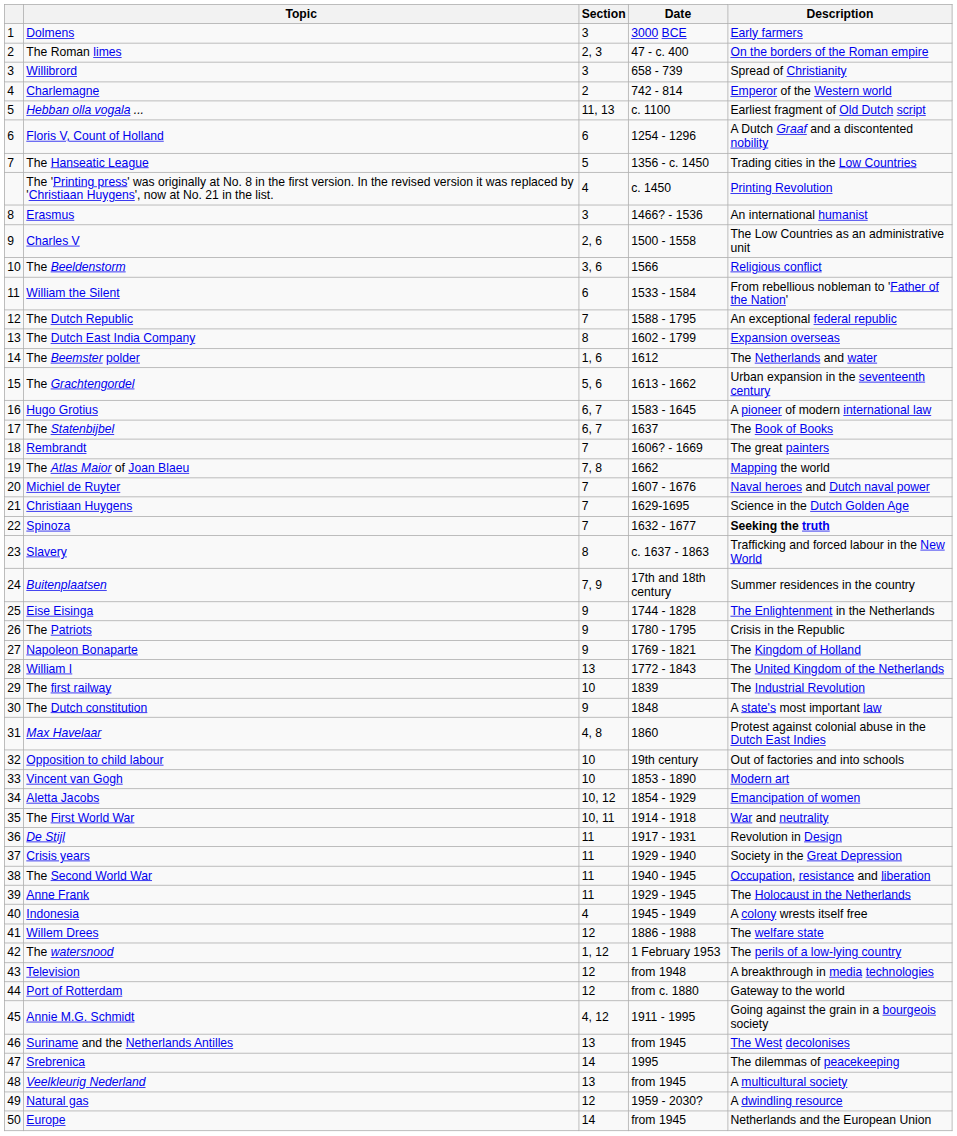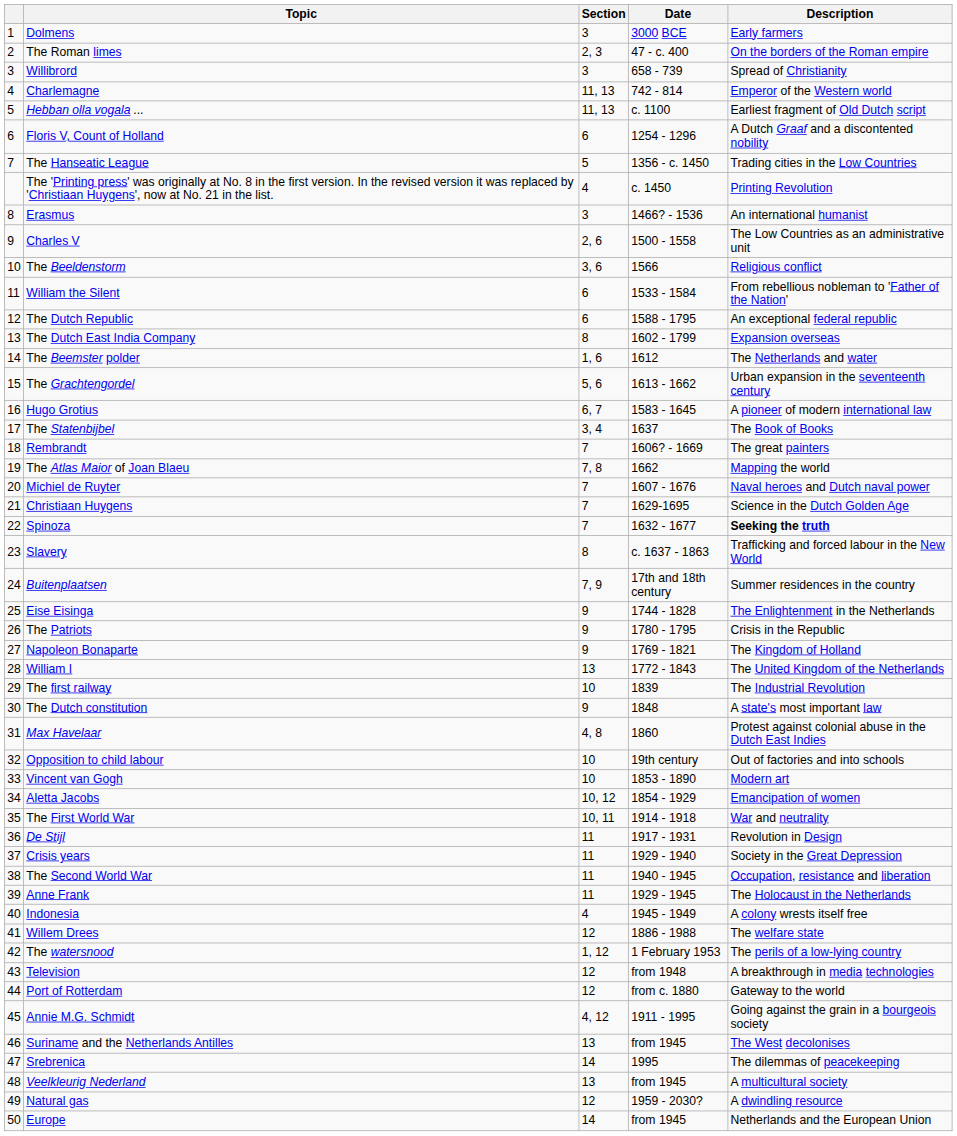Charlemagne | Section: 2 -> 11, 13
The Dutch Republic | Section: 7 -> 6
The Statenbijbel | Section: 6, 7 -> 3, 4
